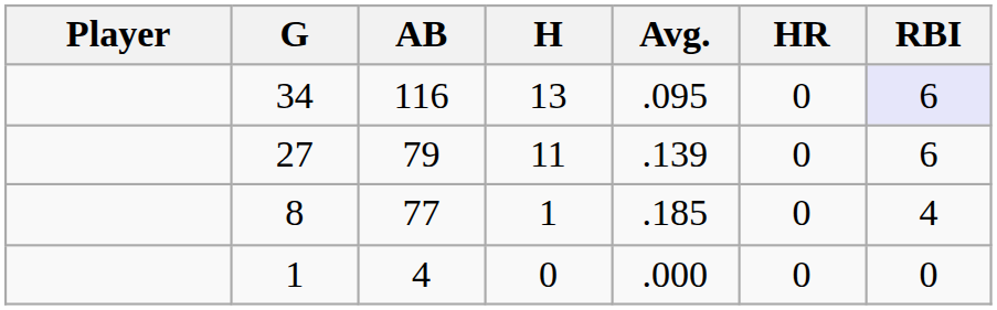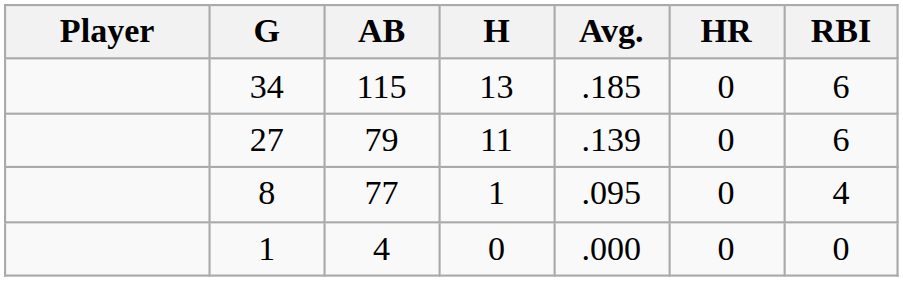34 | AB: 116 -> 115
34 | Avg.: .095 -> .185
34 | RBI: lavender background -> no background
8 | Avg.: .185 -> .095
